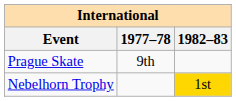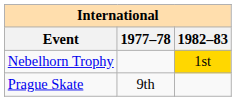rows swapped: Nebelhorn Trophy <-> Prague Skate
